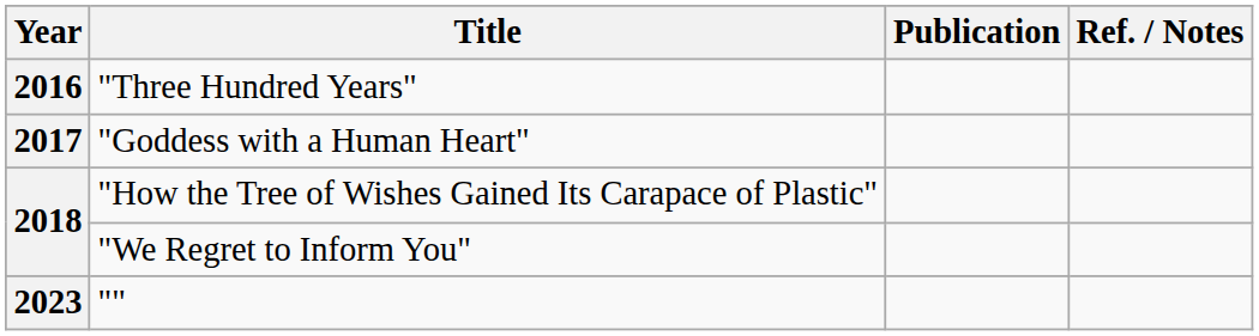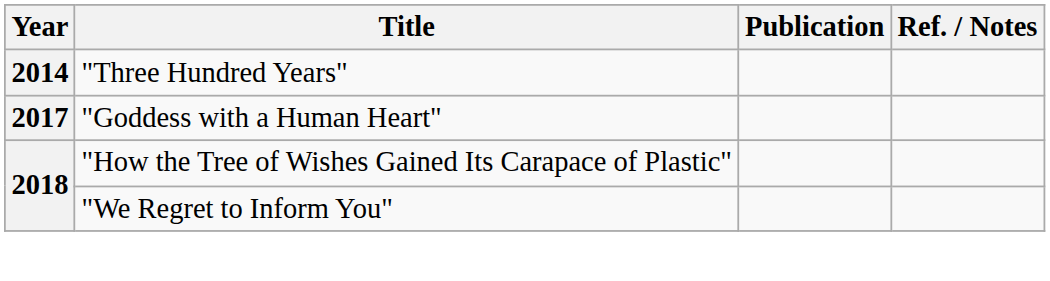"Three Hundred Years" | Year: 2016 -> 2014
- row: 2023 | ""
